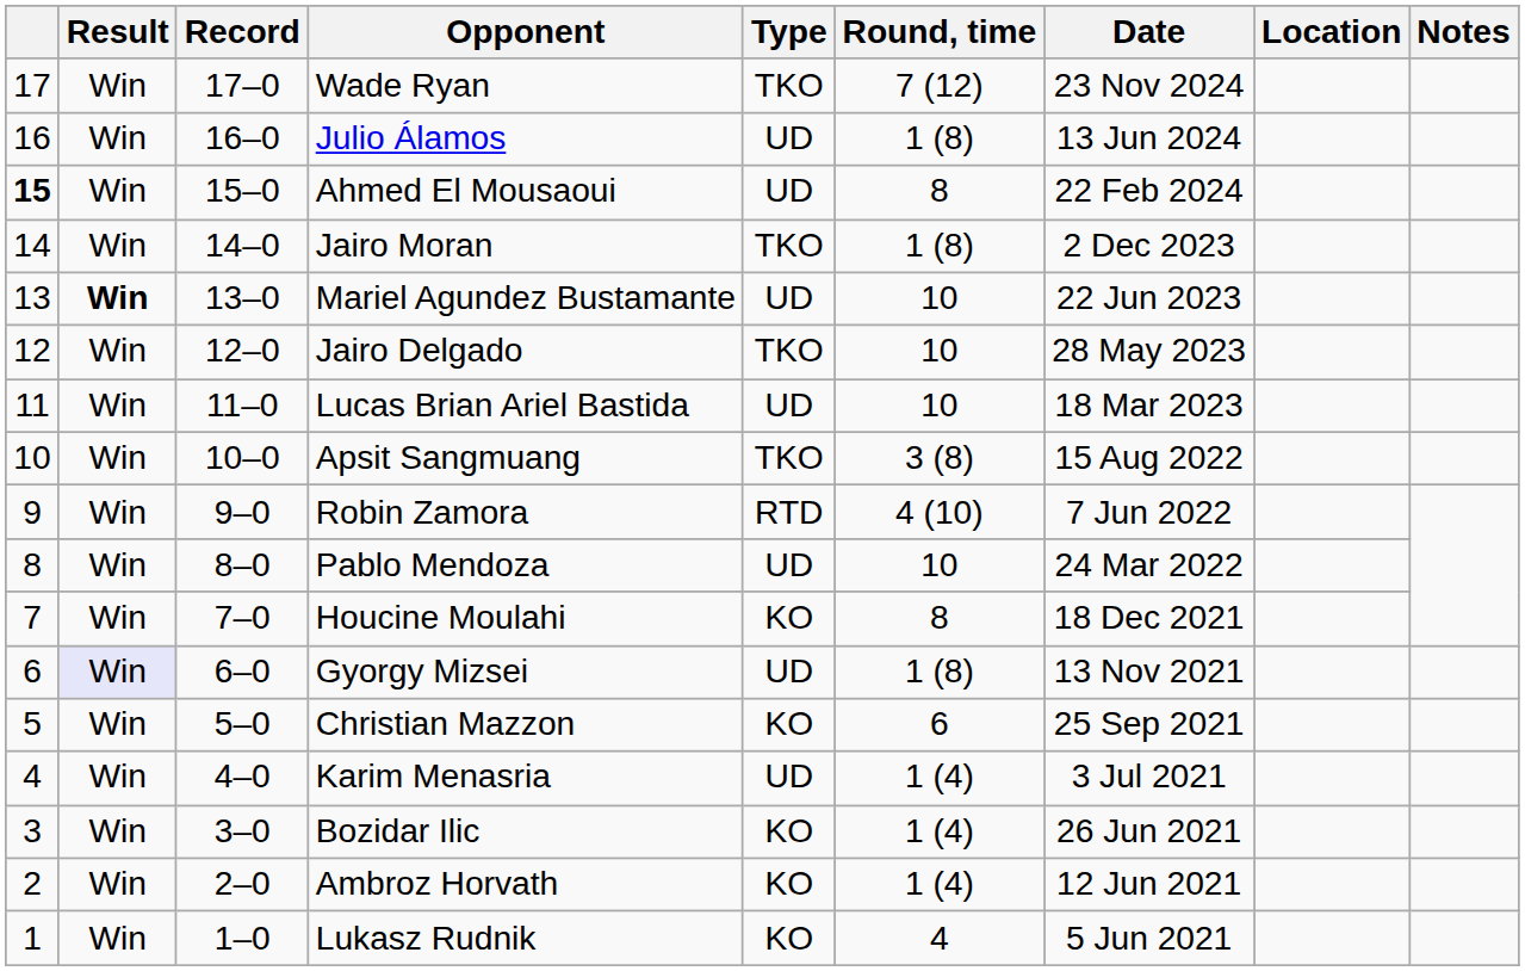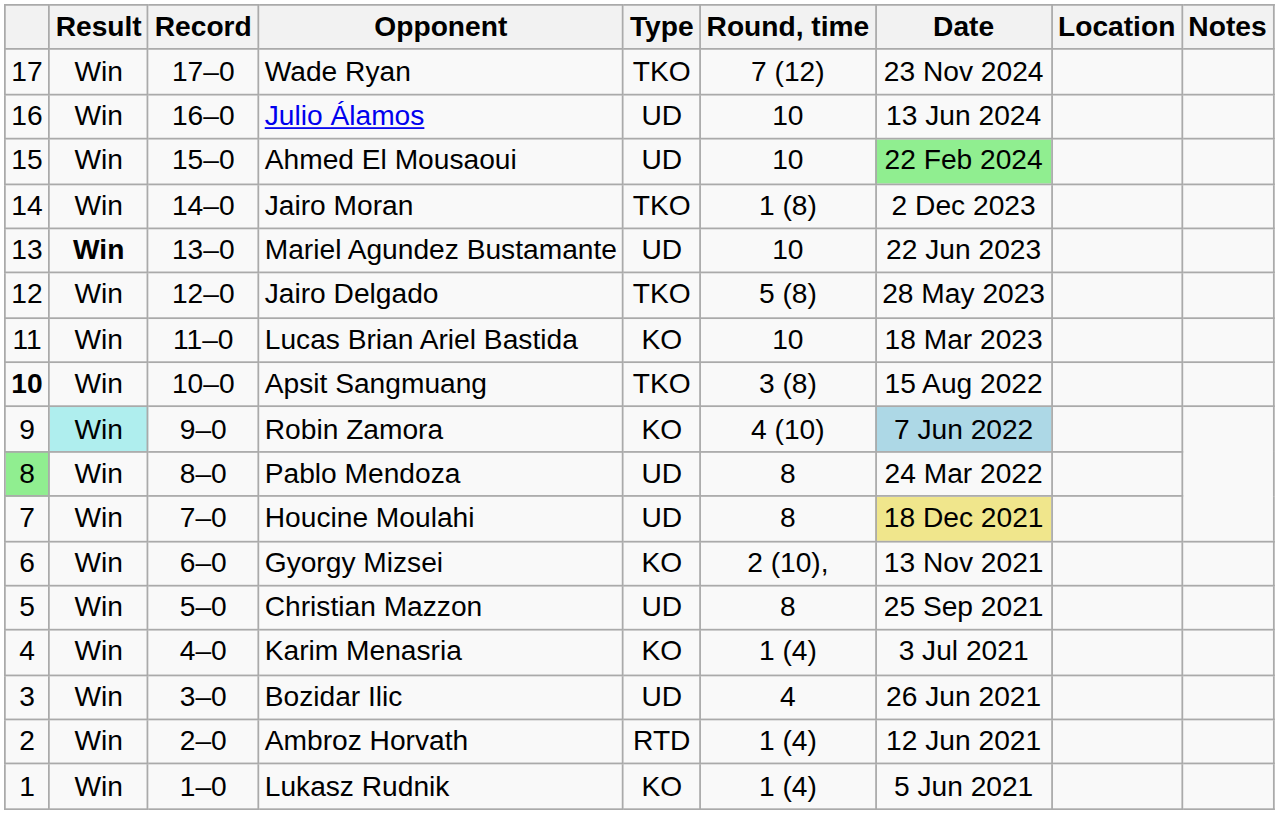Julio Álamos | Round, time: 1 (8) -> 10
Ahmed El Mousaoui | column 1: bold -> normal
Ahmed El Mousaoui | Round, time: 8 -> 10
Ahmed El Mousaoui | Date: no background -> lightgreen background
Jairo Delgado | Round, time: 10 -> 5 (8)
Lucas Brian Ariel Bastida | Type: UD -> KO
Apsit Sangmuang | column 1: normal -> bold
Robin Zamora | Result: no background -> paleturquoise background
Robin Zamora | Type: RTD -> KO
Robin Zamora | Date: no background -> lightblue background
Pablo Mendoza | column 1: no background -> lightgreen background
Pablo Mendoza | Round, time: 10 -> 8
Houcine Moulahi | Type: KO -> UD
Houcine Moulahi | Date: no background -> khaki background
Gyorgy Mizsei | Result: lavender background -> no background
Gyorgy Mizsei | Type: UD -> KO
Gyorgy Mizsei | Round, time: 1 (8) -> 2 (10),
Christian Mazzon | Type: KO -> UD
Christian Mazzon | Round, time: 6 -> 8
Karim Menasria | Type: UD -> KO
Bozidar Ilic | Type: KO -> UD
Bozidar Ilic | Round, time: 1 (4) -> 4
Ambroz Horvath | Type: KO -> RTD
Lukasz Rudnik | Round, time: 4 -> 1 (4)
